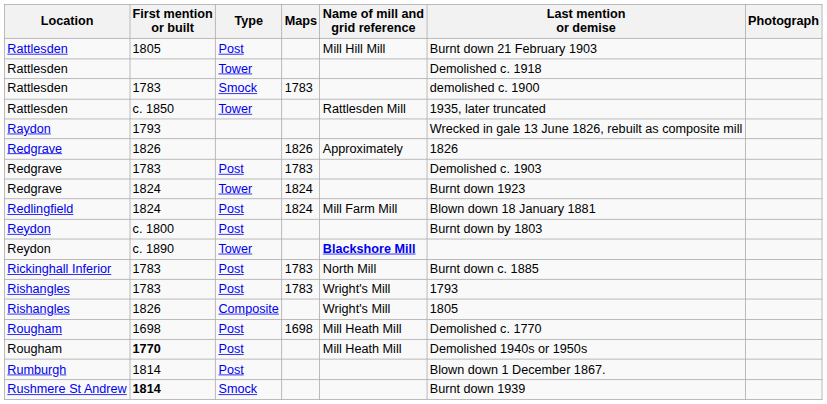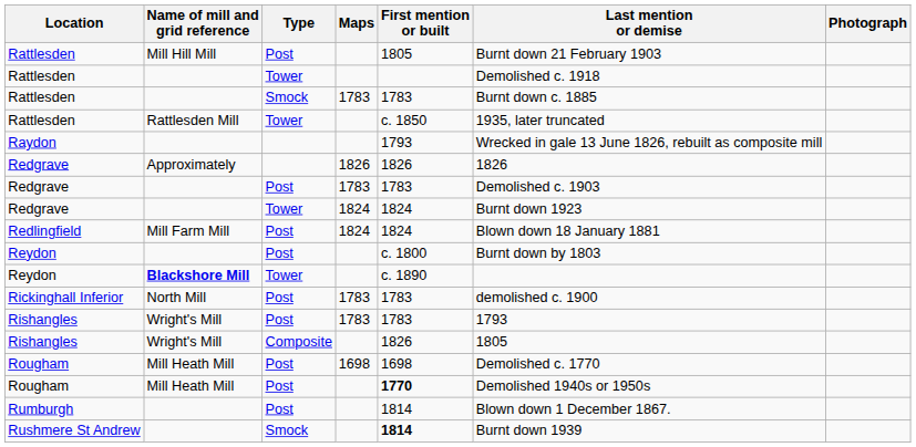columns swapped: Name of mill and grid reference <-> First mention or built
Rattlesden / Smock | Last mention or demise: demolished c. 1900 -> Burnt down c. 1885
Rickinghall Inferior | Last mention or demise: Burnt down c. 1885 -> demolished c. 1900
